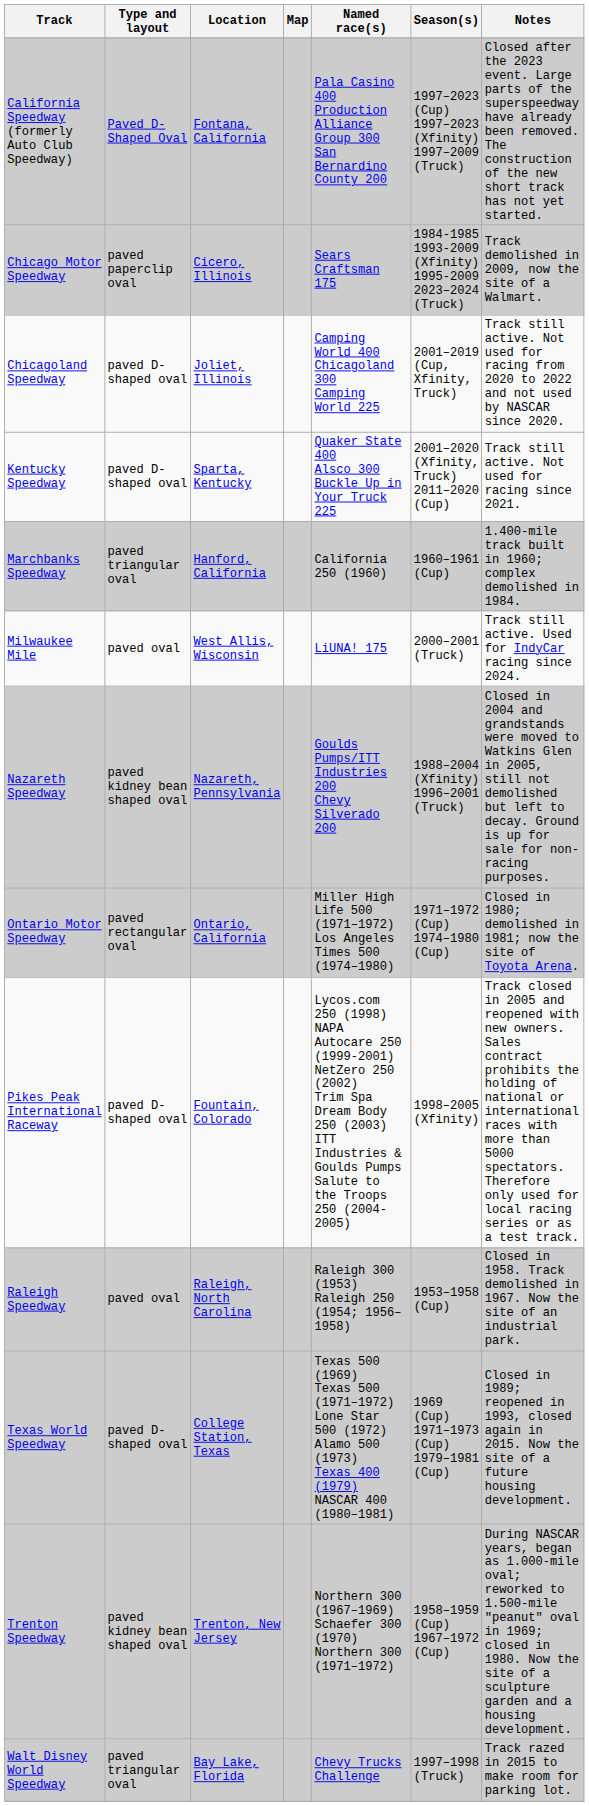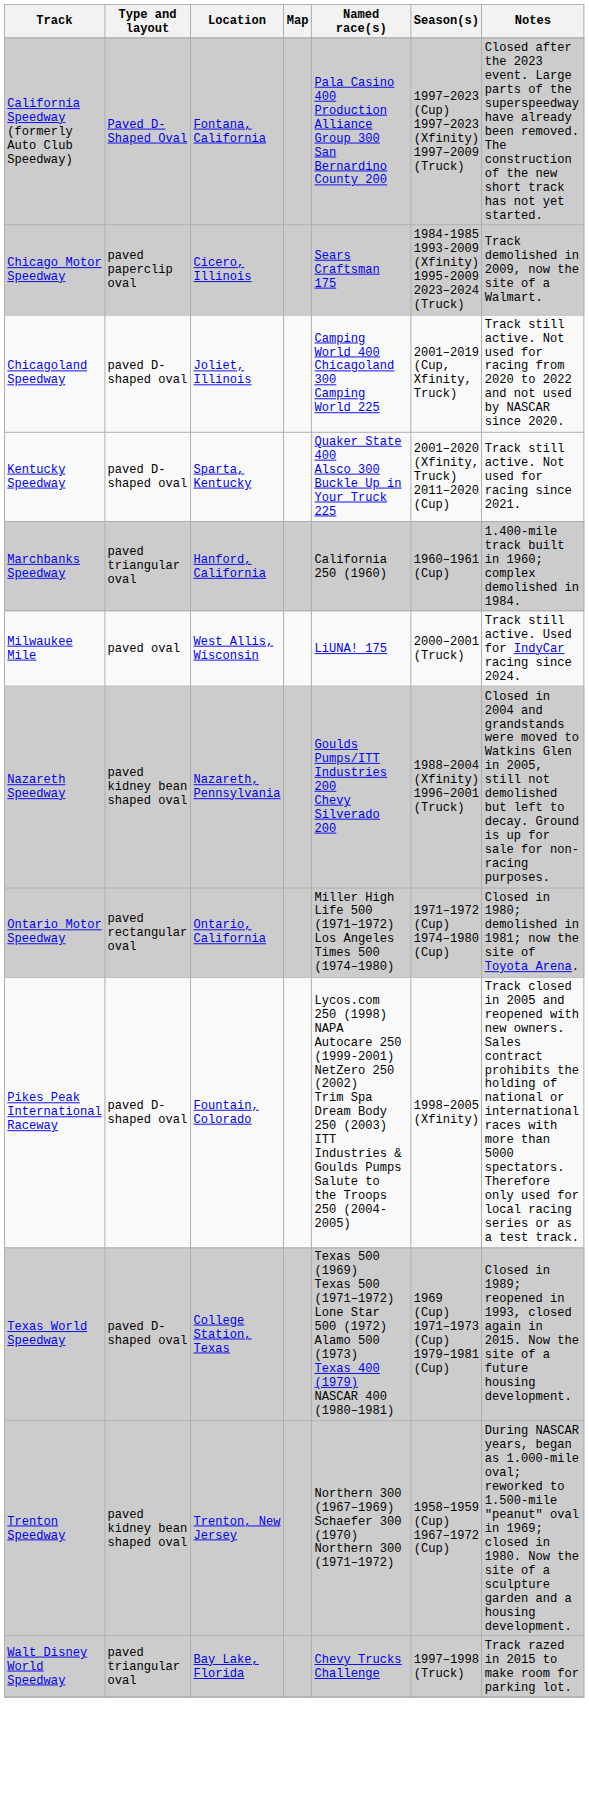- row: Raleigh Speedway | paved oval | Raleigh, North Carolina | Raleigh 300 (1953) Raleigh 250 (1954; 1956–1958) | 1953–1958 (Cup) | Closed in 1958. Track demolished in 1967. Now the site of an industrial park.
